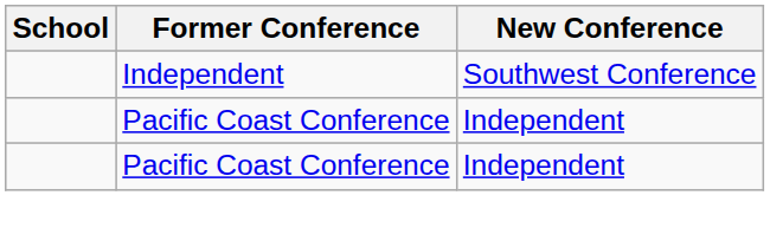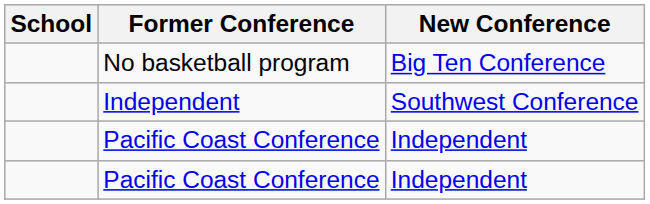+ row: No basketball program | Big Ten Conference
